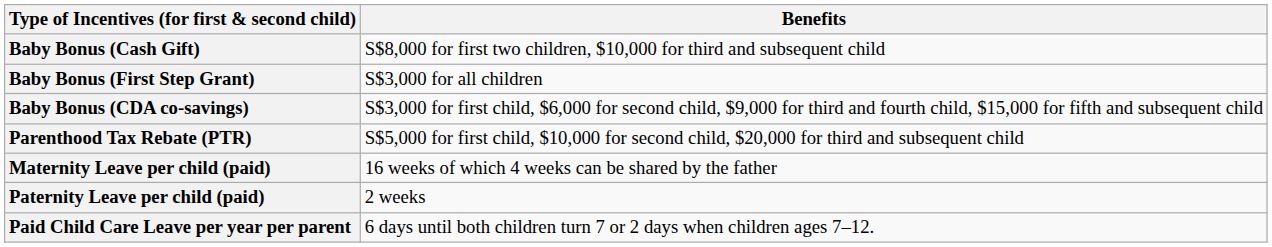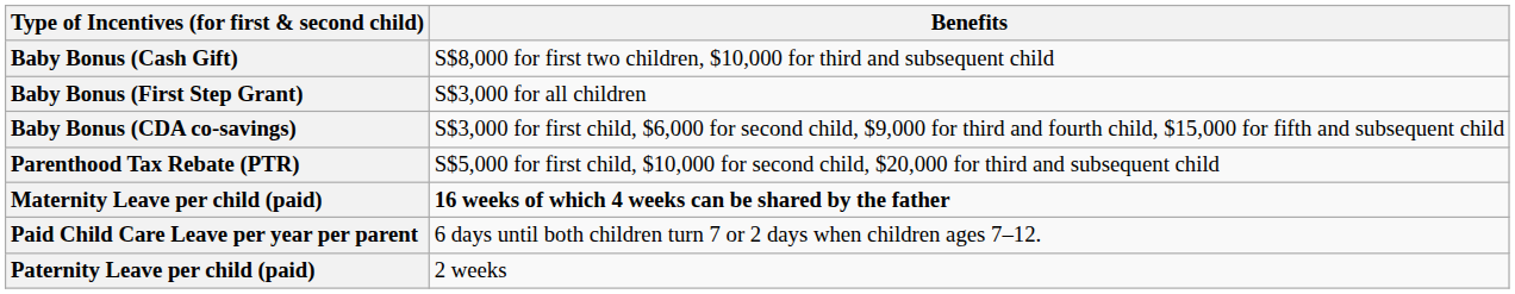Maternity Leave per child (paid) | Benefits: normal -> bold
rows swapped: Paternity Leave per child (paid) <-> Paid Child Care Leave per year per parent
